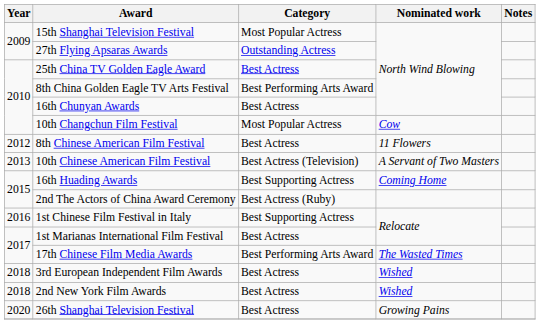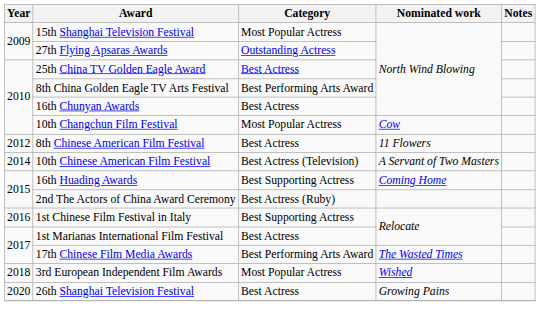10th Chinese American Film Festival | Year: 2013 -> 2014
3rd European Independent Film Awards | Category: Best Actress -> Most Popular Actress
- row: 2018 | 2nd New York Film Awards | Best Actress | Wished
